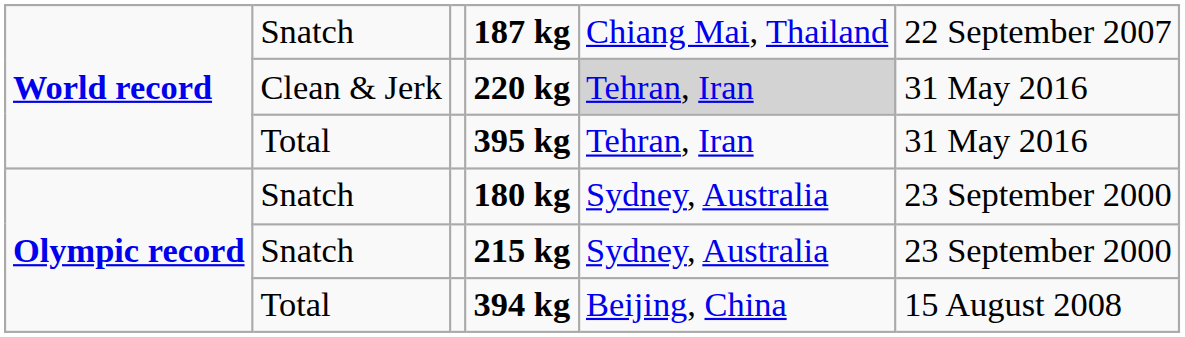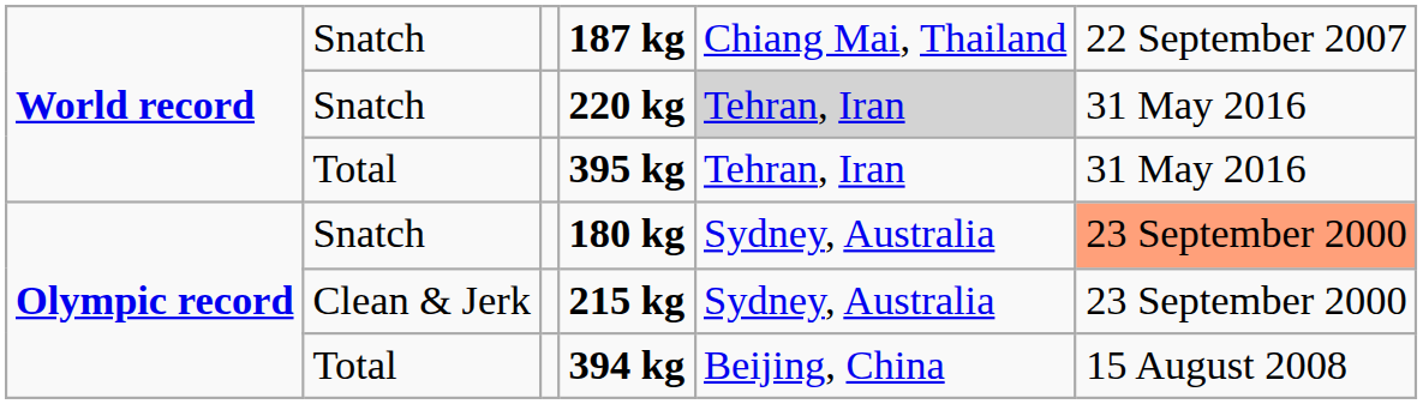220 kg | column 2: Clean & Jerk -> Snatch
180 kg | column 6: no background -> lightsalmon background
215 kg | column 2: Snatch -> Clean & Jerk
